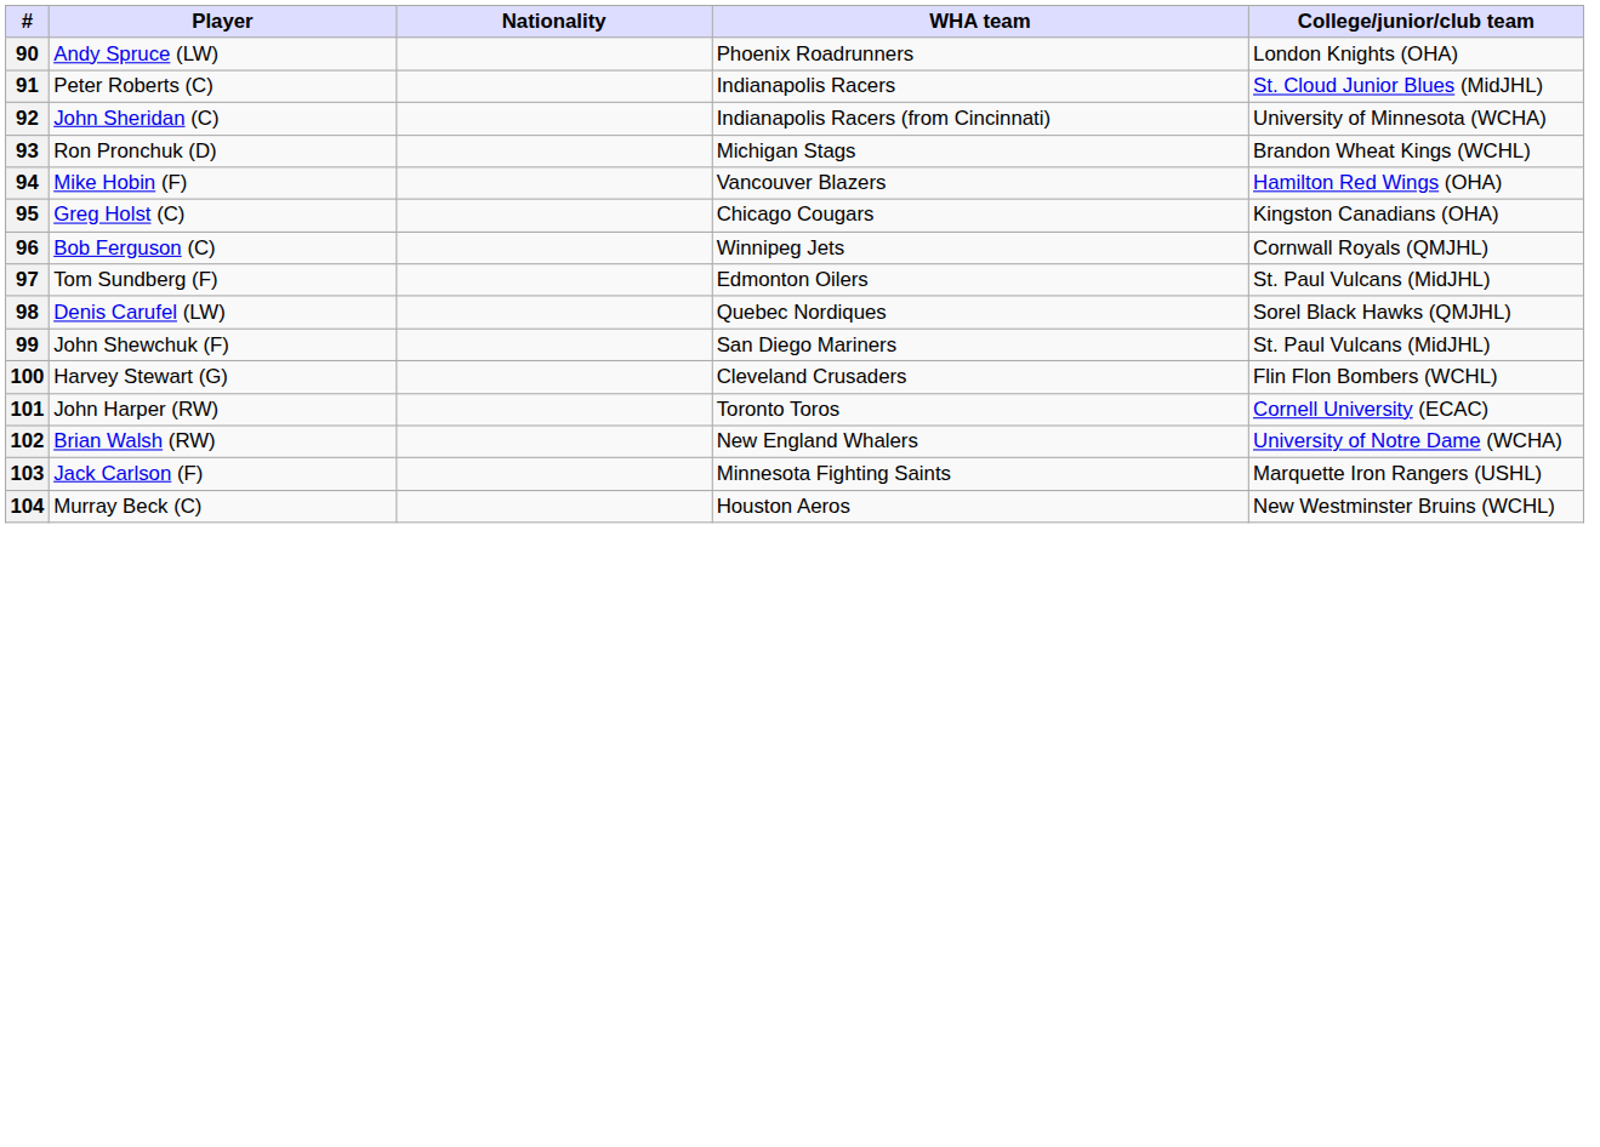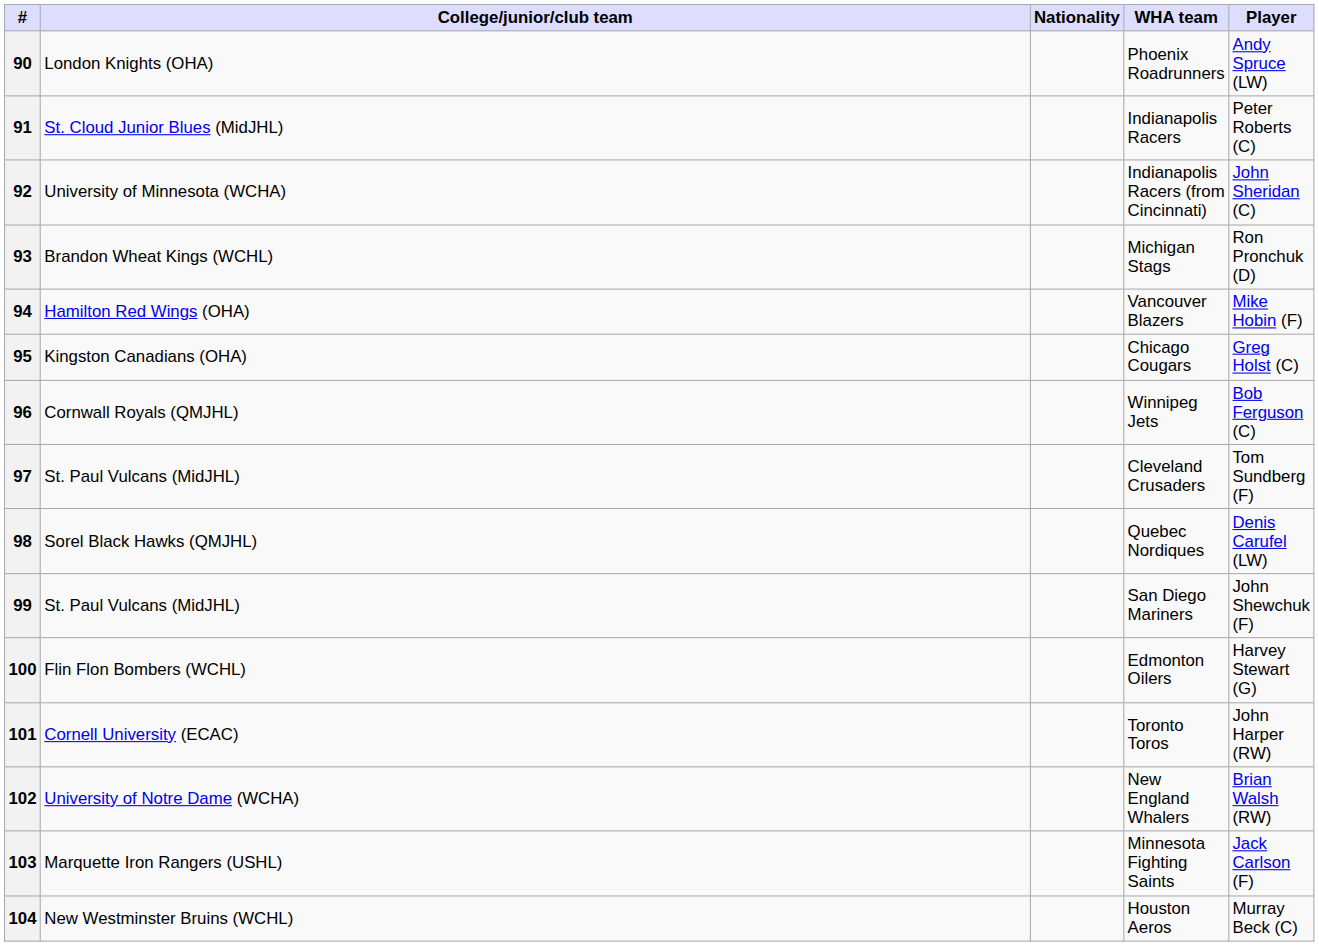columns swapped: Player <-> College/junior/club team
97 | WHA team: Edmonton Oilers -> Cleveland Crusaders
100 | WHA team: Cleveland Crusaders -> Edmonton Oilers
